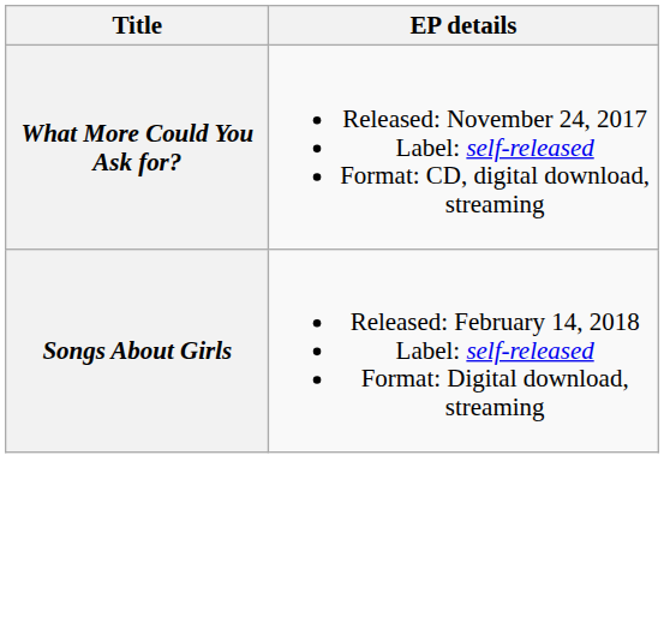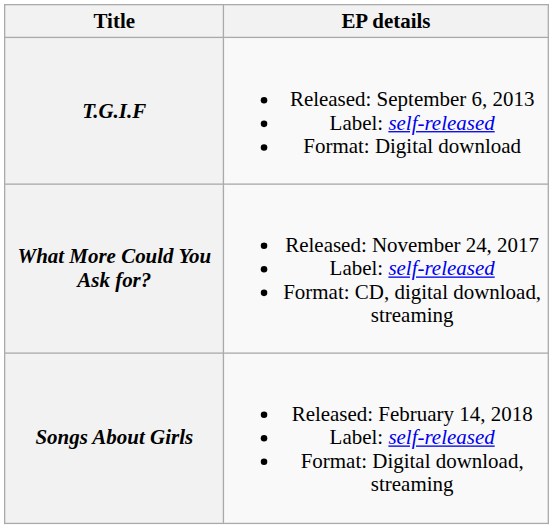+ row: T.G.I.F | Released: September 6, 2013 Label: self-released Format: Digital download
